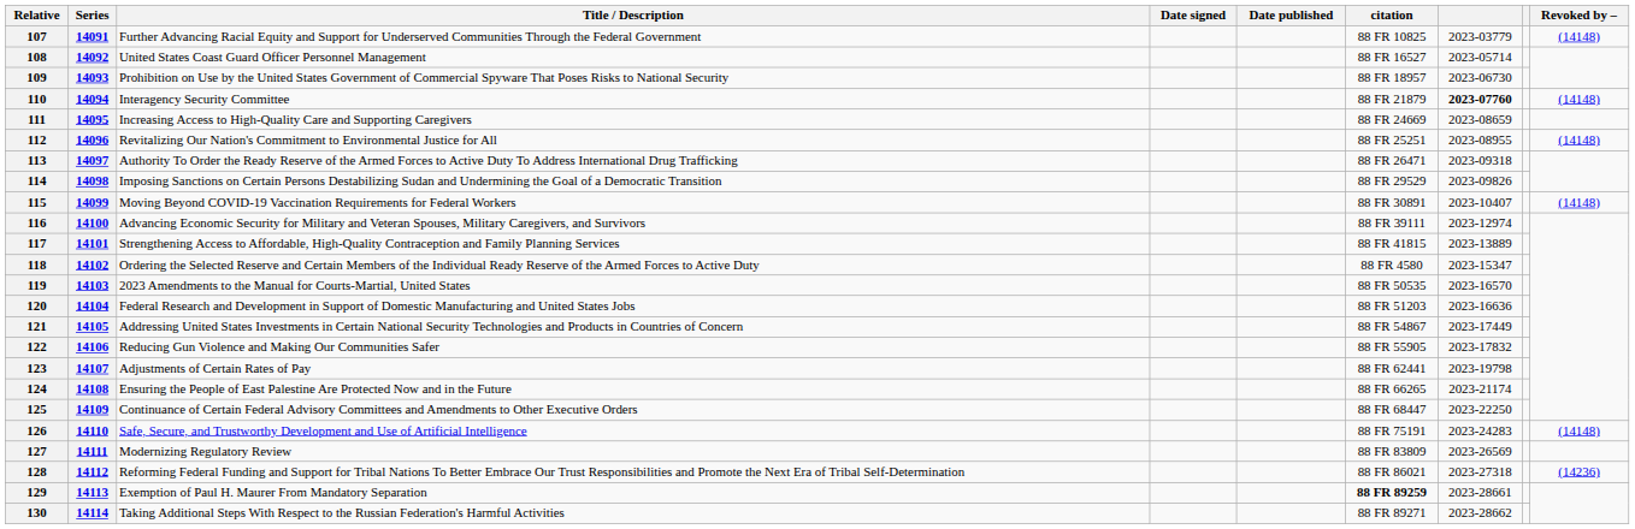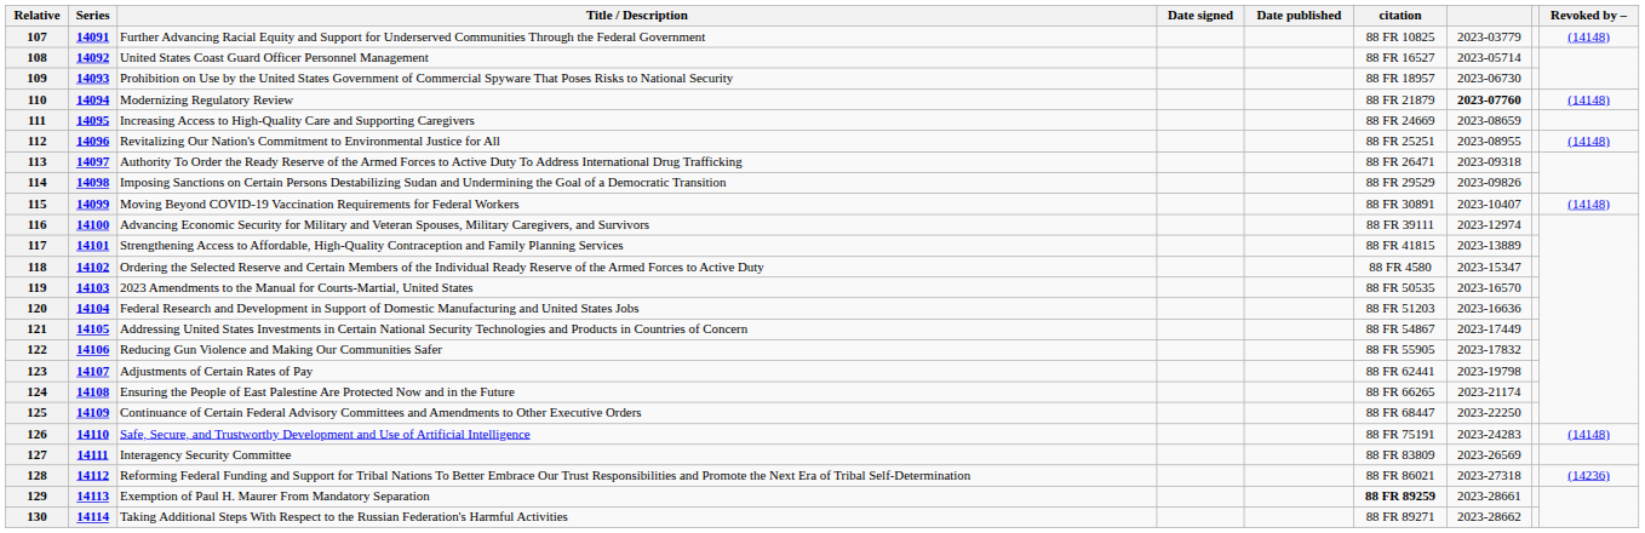110 | Title / Description: Interagency Security Committee -> Modernizing Regulatory Review
127 | Title / Description: Modernizing Regulatory Review -> Interagency Security Committee
